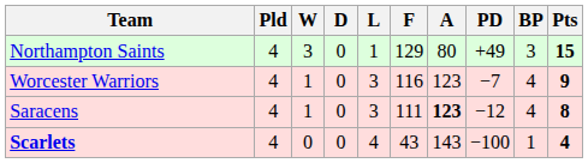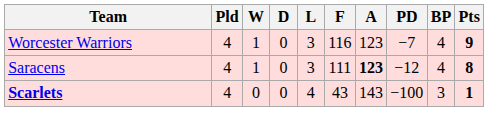- row: Northampton Saints | 4 | 3 | 0 | 1 | 129 | 80 | +49 | 3 | 15
Scarlets | BP: 1 -> 3
Scarlets | Pts: 4 -> 1
